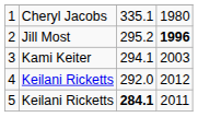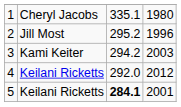2 | column 4: bold -> normal
3 | column 3: 294.1 -> 294.2
5 | column 4: 2011 -> 2001
